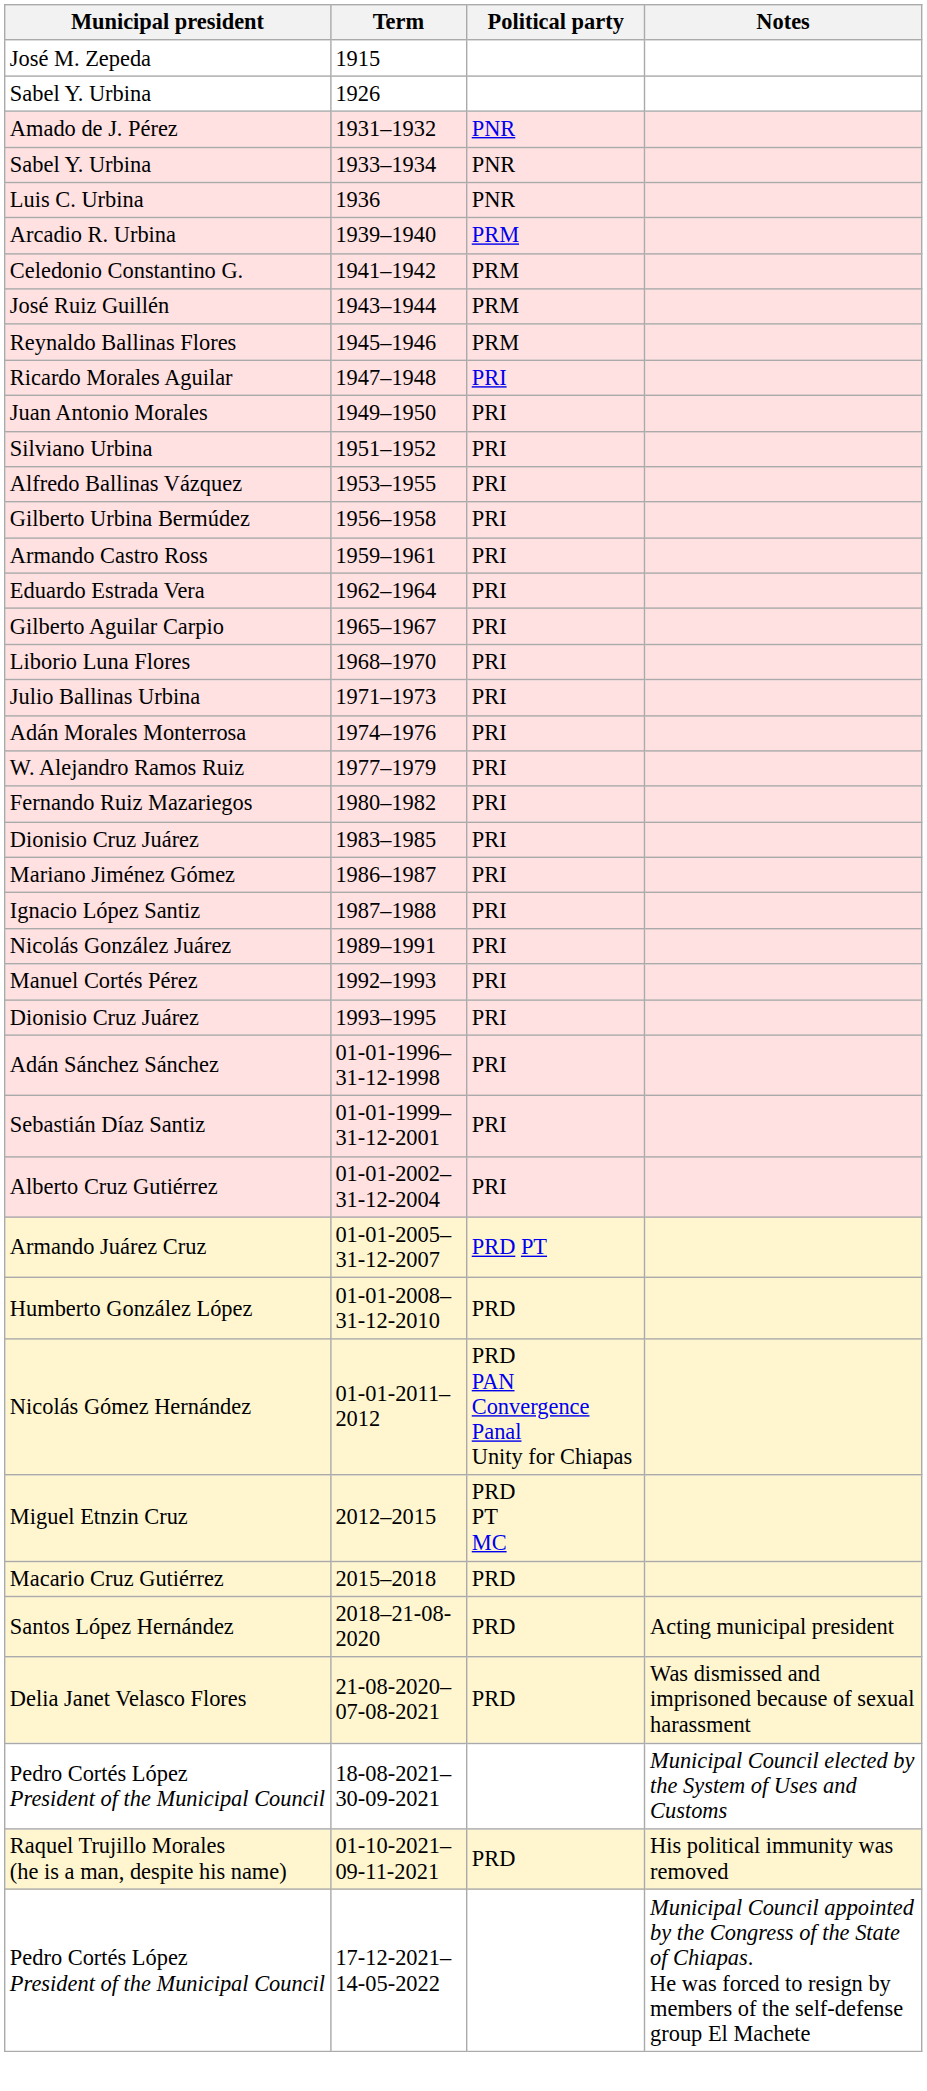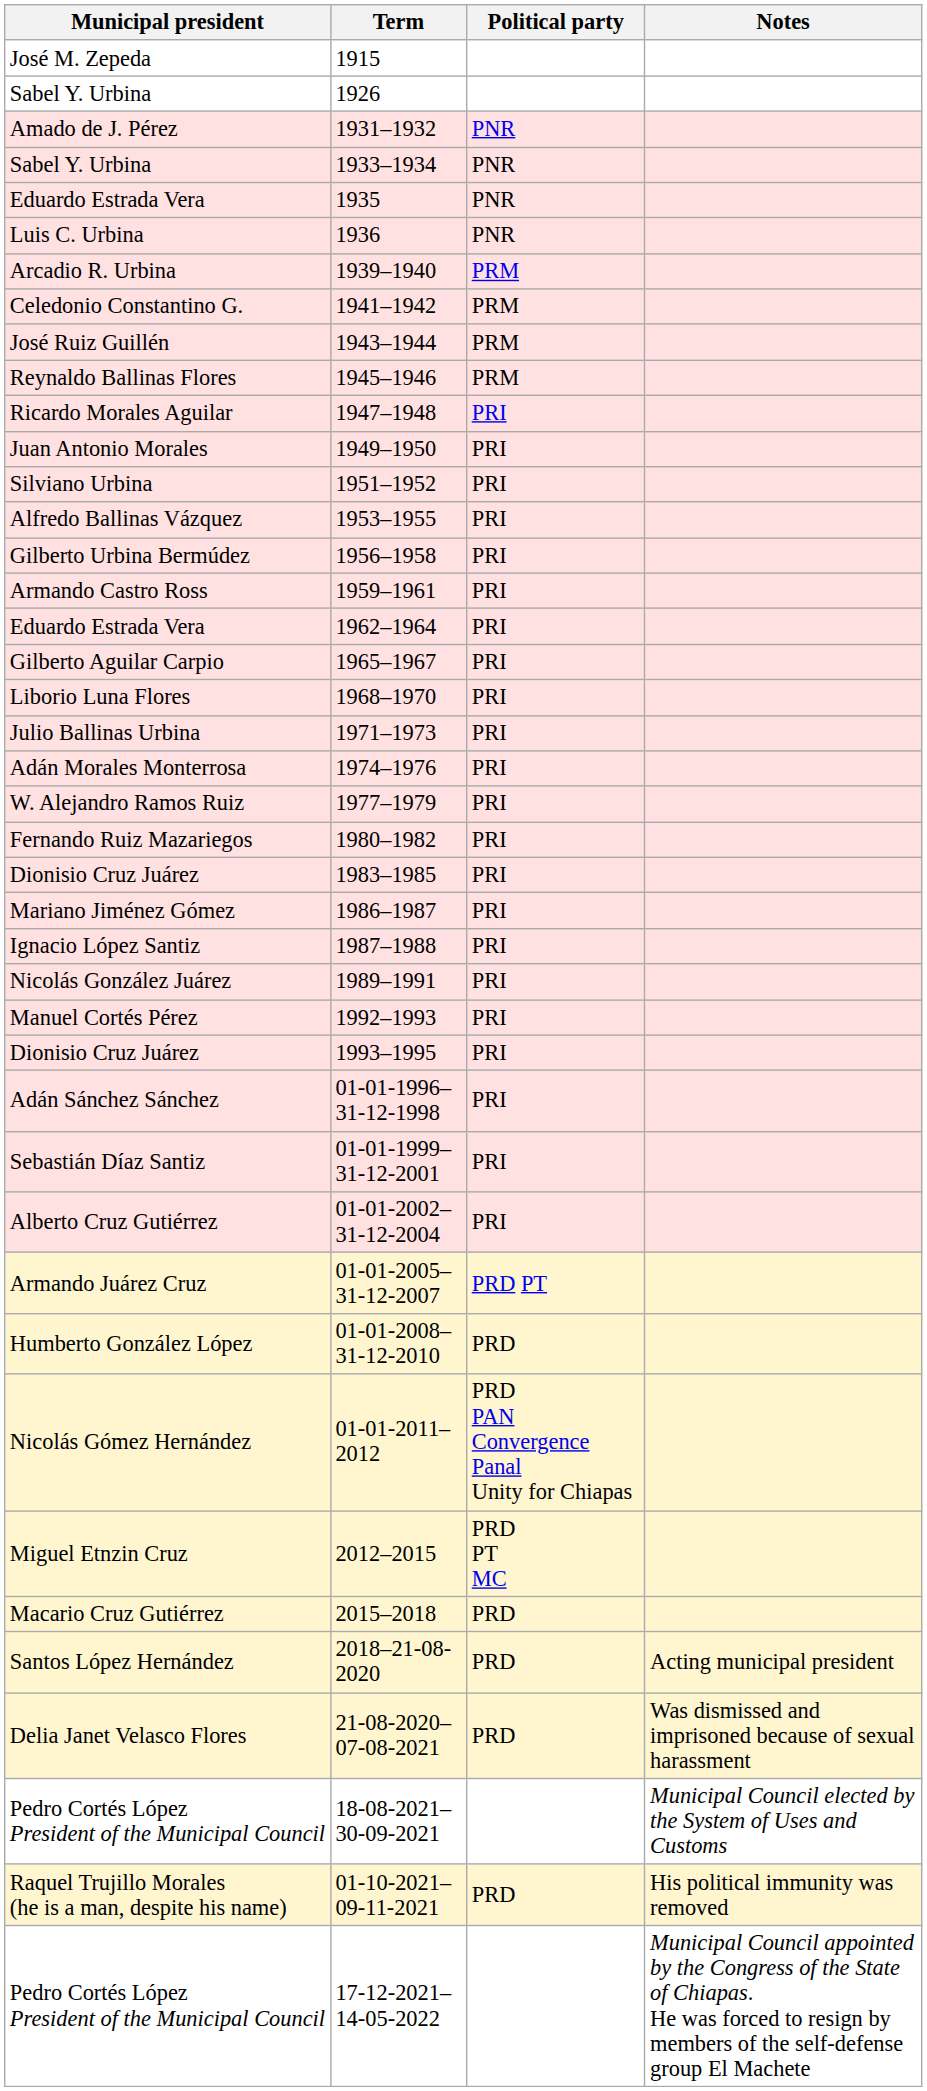+ row: Eduardo Estrada Vera | 1935 | PNR
